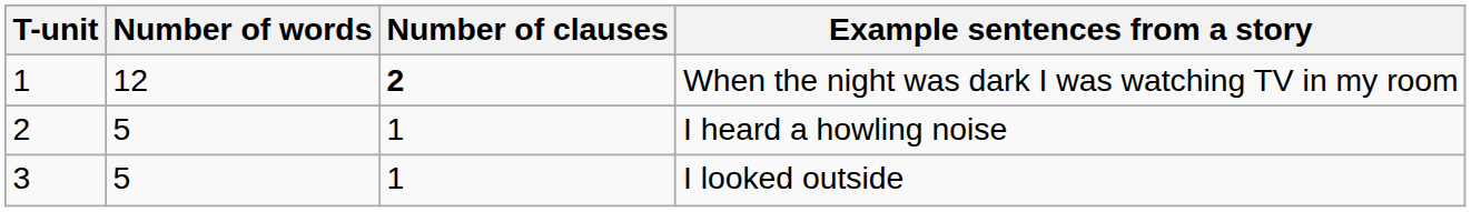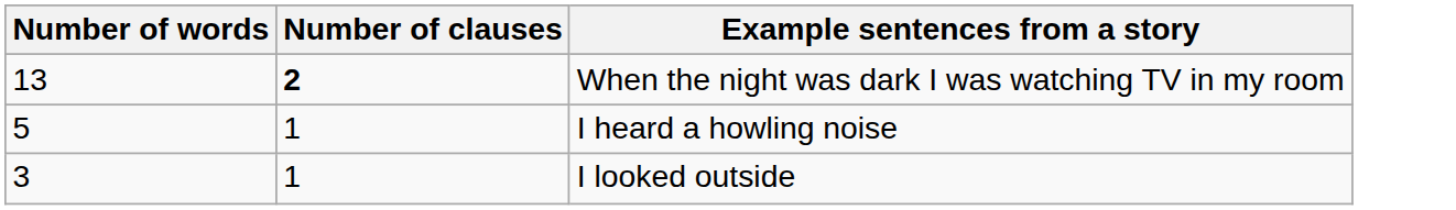- column: T-unit | 1 | 2 | 3
When the night was dark I was watching TV in my room | Number of words: 12 -> 13
I looked outside | Number of words: 5 -> 3
